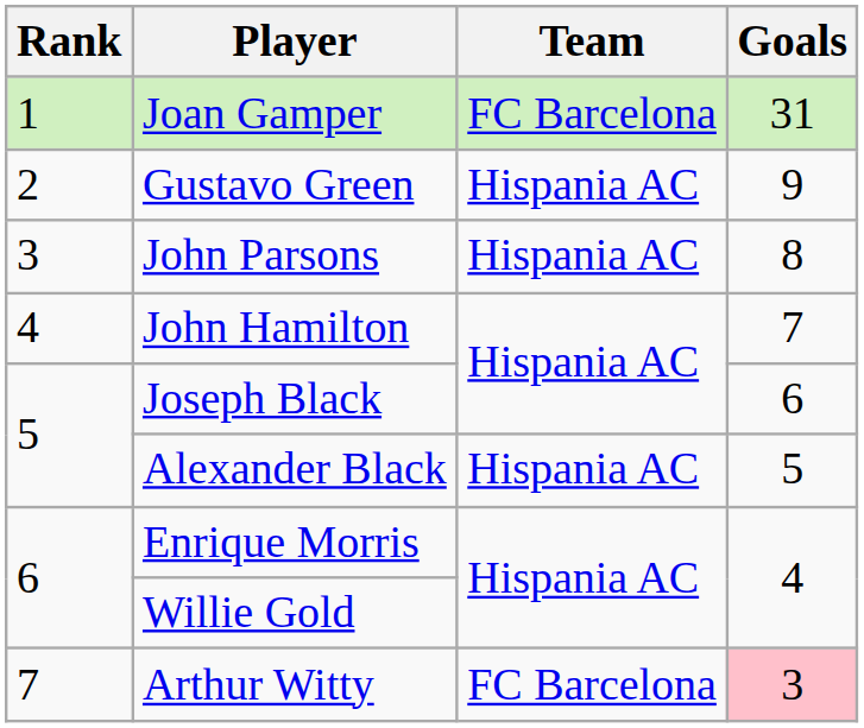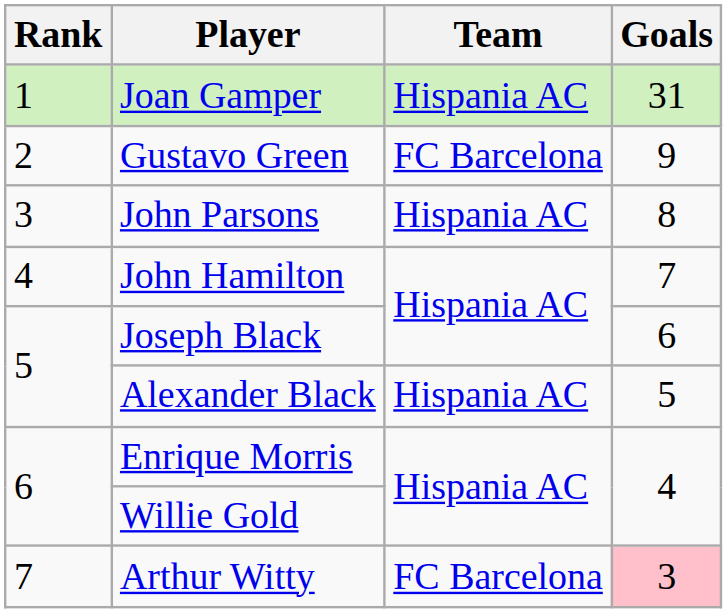Joan Gamper | Team: FC Barcelona -> Hispania AC
Gustavo Green | Team: Hispania AC -> FC Barcelona
